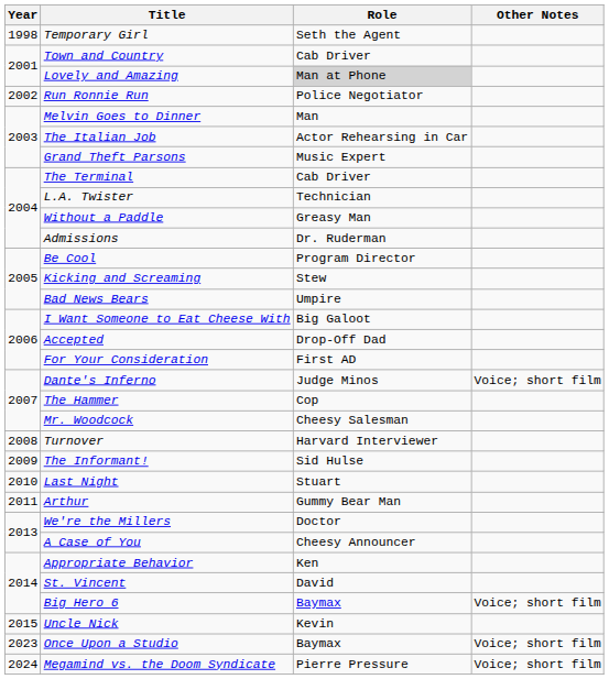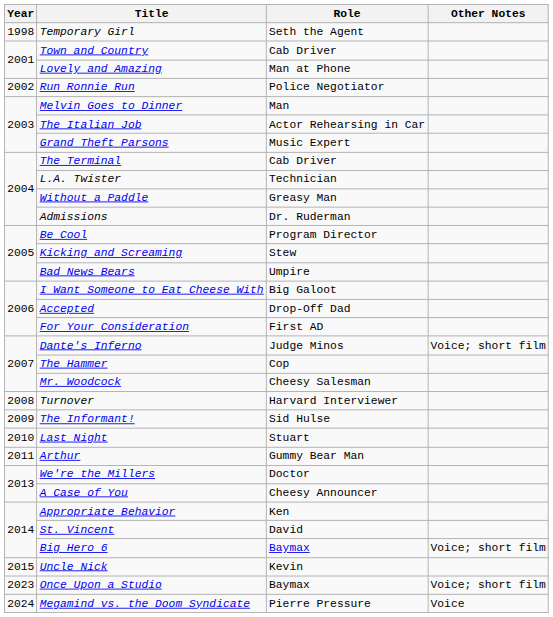Lovely and Amazing | Role: lightgrey background -> no background
Megamind vs. the Doom Syndicate | Other Notes: Voice; short film -> Voice
